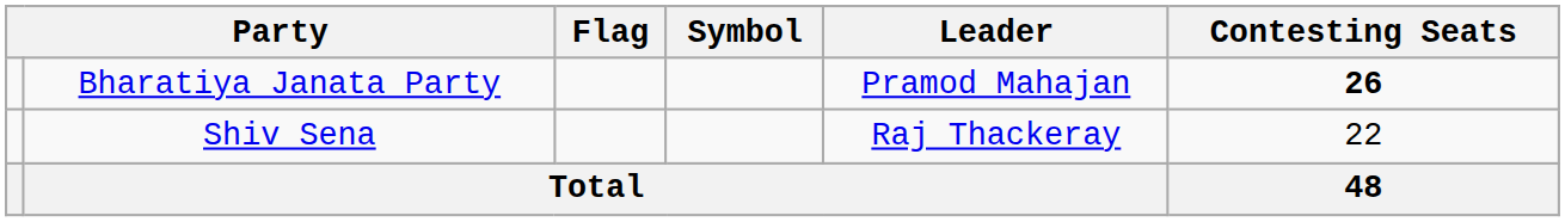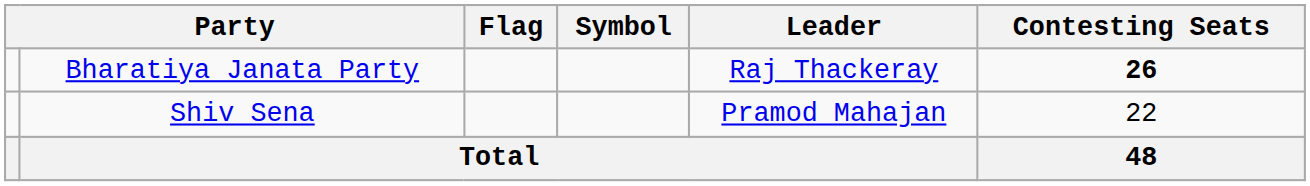Bharatiya Janata Party | Leader: Pramod Mahajan -> Raj Thackeray
Shiv Sena | Leader: Raj Thackeray -> Pramod Mahajan
